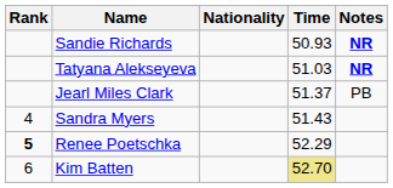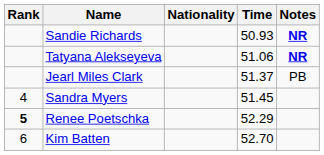Tatyana Alekseyeva | Time: 51.03 -> 51.06
Sandra Myers | Time: 51.43 -> 51.45
Kim Batten | Time: khaki background -> no background
